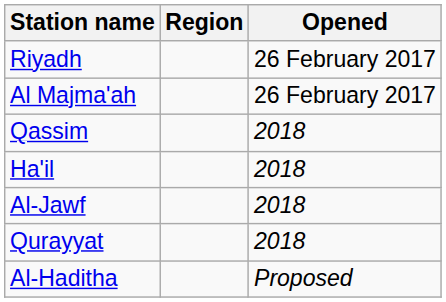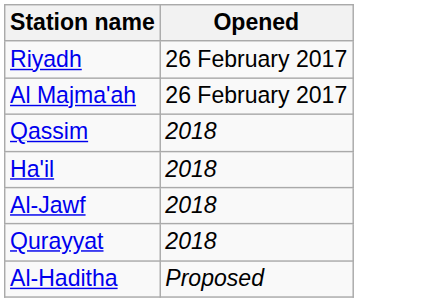- column: Region
